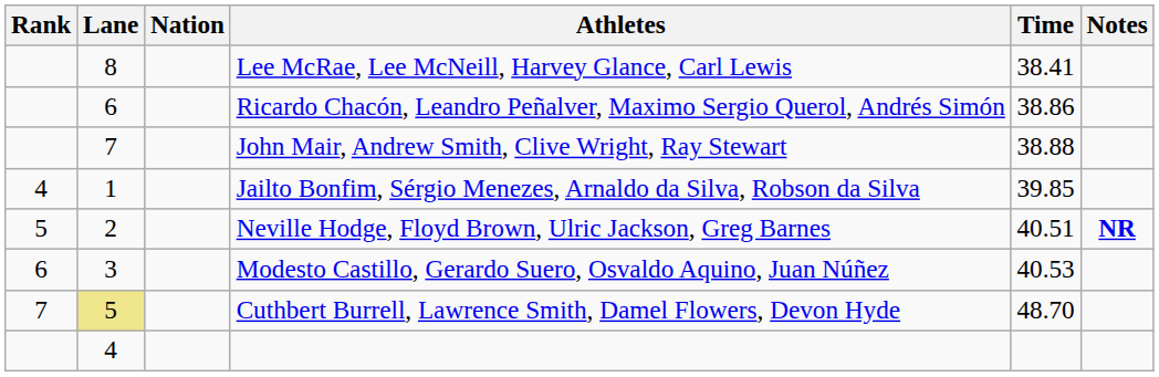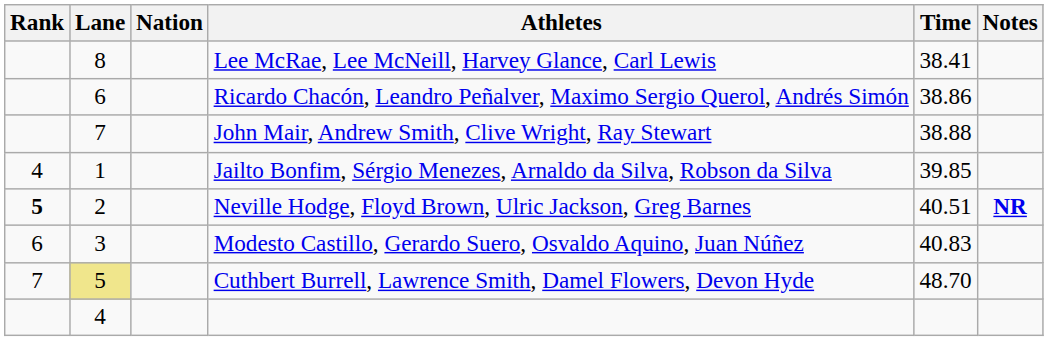Neville Hodge, Floyd Brown, Ulric Jackson, Greg Barnes | Rank: normal -> bold
Modesto Castillo, Gerardo Suero, Osvaldo Aquino, Juan Núñez | Time: 40.53 -> 40.83
